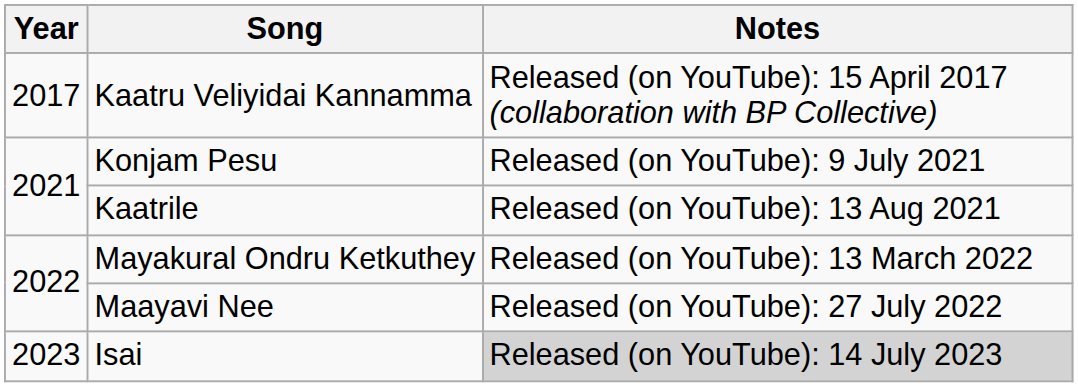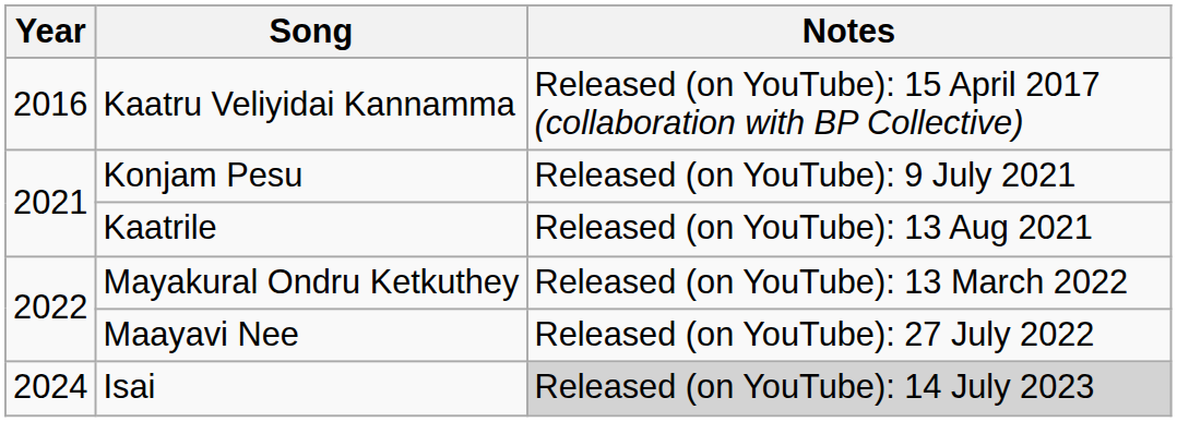Kaatru Veliyidai Kannamma | Year: 2017 -> 2016
Isai | Year: 2023 -> 2024
